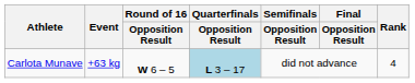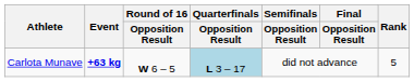Carlota Munave | Event: normal -> bold
Carlota Munave | Rank: 4 -> 5
